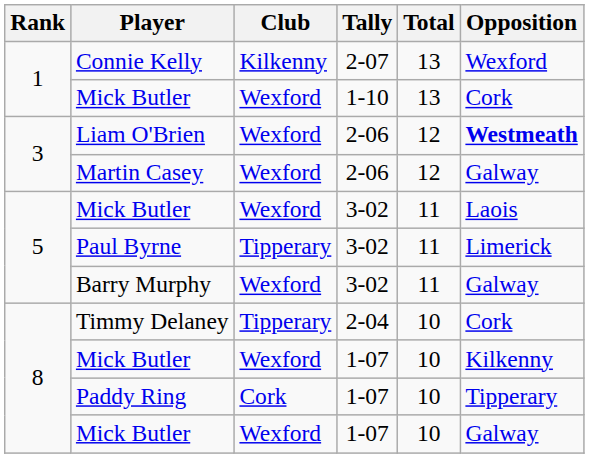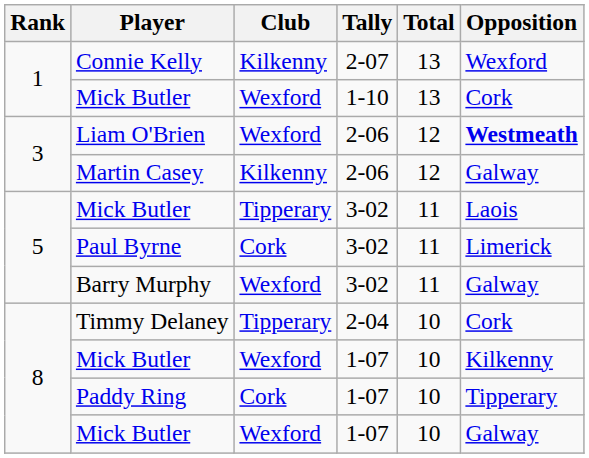Martin Casey | Club: Wexford -> Kilkenny
Mick Butler / 3-02 | Club: Wexford -> Tipperary
Paul Byrne | Club: Tipperary -> Cork
